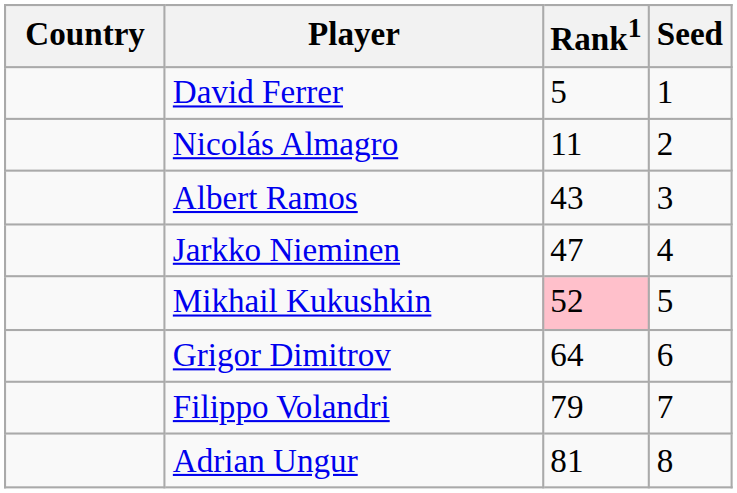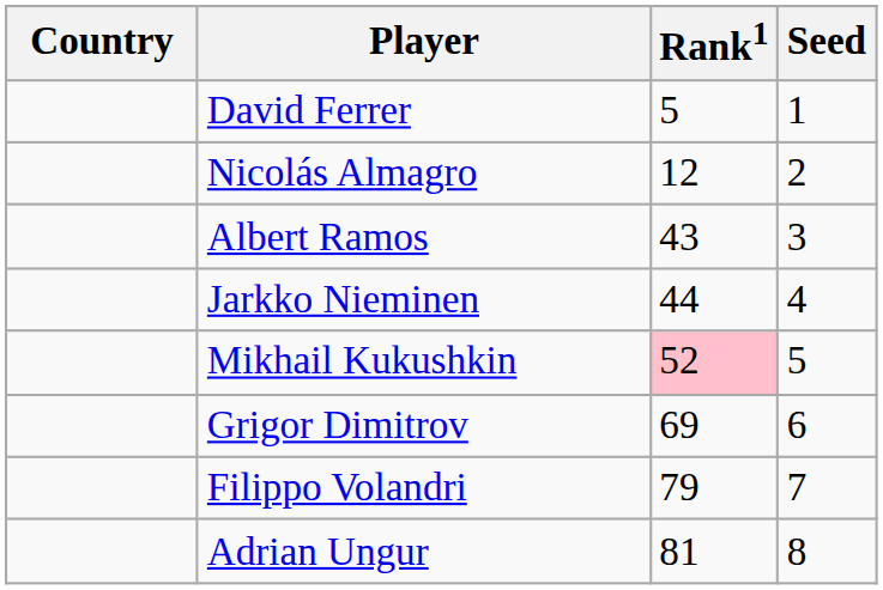Nicolás Almagro | Rank1: 11 -> 12
Jarkko Nieminen | Rank1: 47 -> 44
Grigor Dimitrov | Rank1: 64 -> 69
